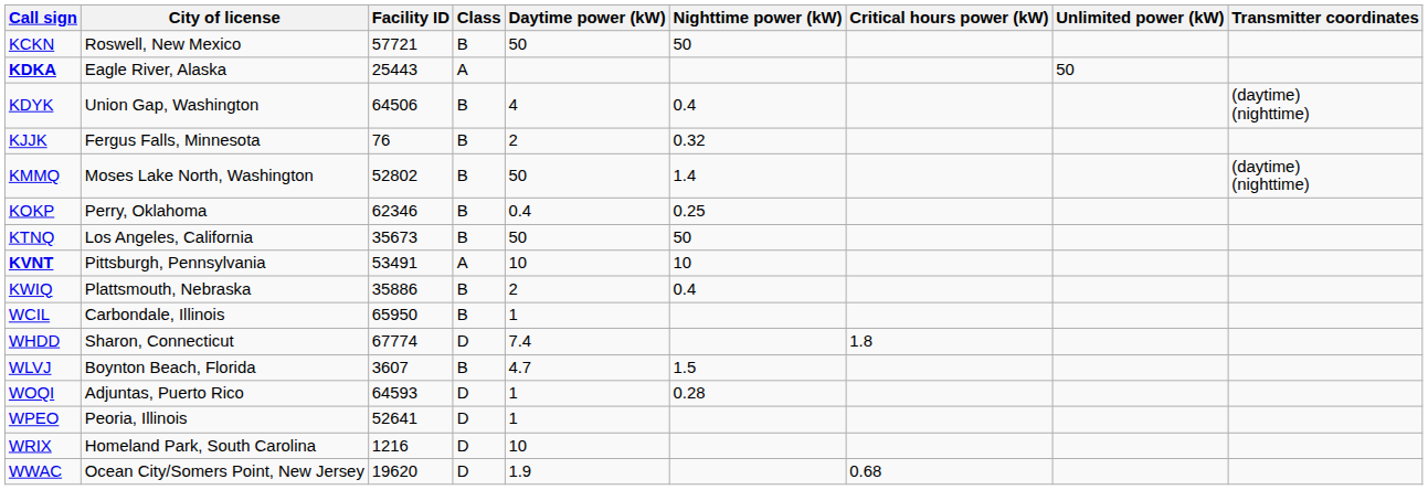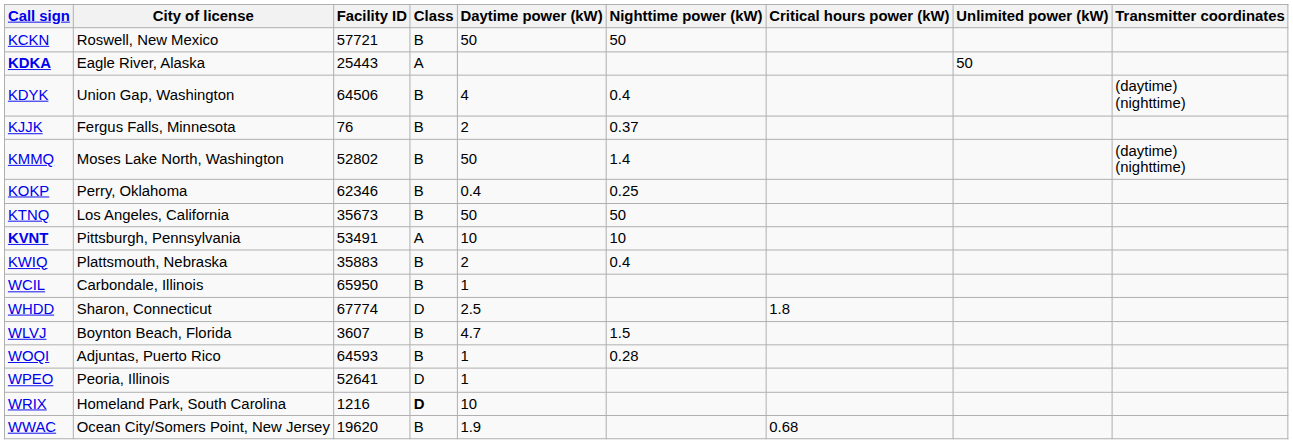KJJK | Nighttime power (kW): 0.32 -> 0.37
KWIQ | Facility ID: 35886 -> 35883
WHDD | Daytime power (kW): 7.4 -> 2.5
WOQI | Class: D -> B
WRIX | Class: normal -> bold
WWAC | Class: D -> B
